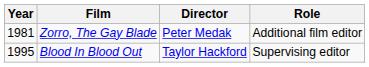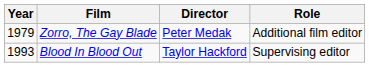Zorro, The Gay Blade | Year: 1981 -> 1979
Blood In Blood Out | Year: 1995 -> 1993
